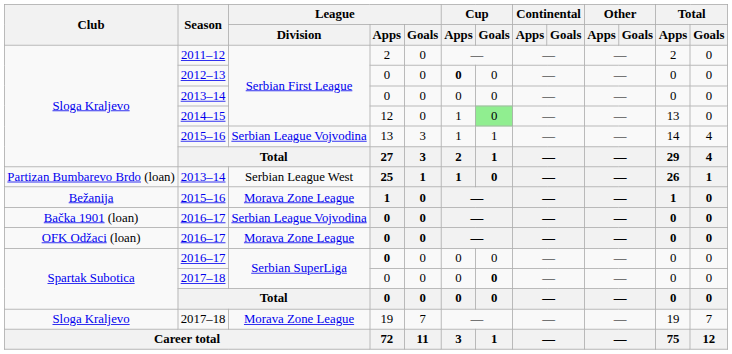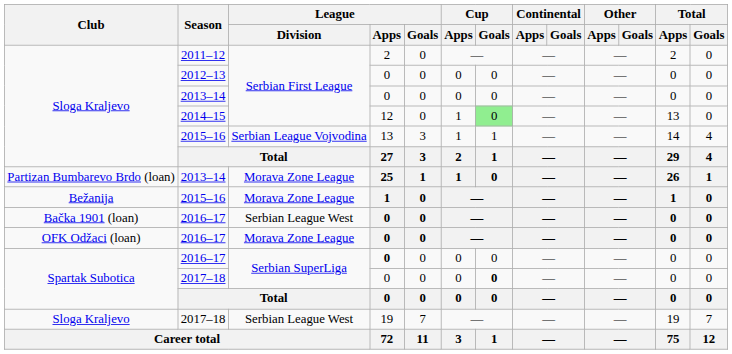2012–13 | Cup / Apps: bold -> normal
Partizan Bumbarevo Brdo (loan) / 2013–14 | League / Division: Serbian League West -> Morava Zone League
Bačka 1901 (loan) / 2016–17 | League / Division: Serbian League Vojvodina -> Serbian League West
Sloga Kraljevo / 2017–18 | League / Division: Morava Zone League -> Serbian League West
